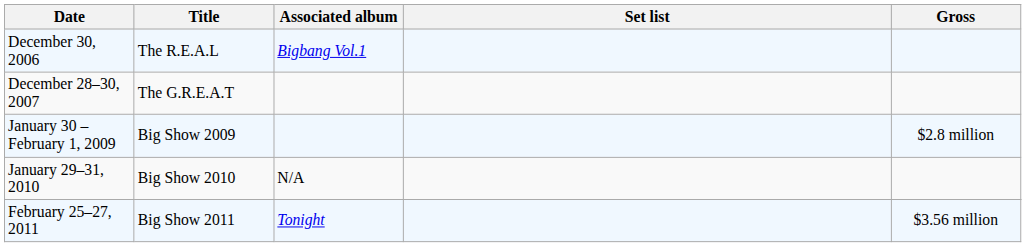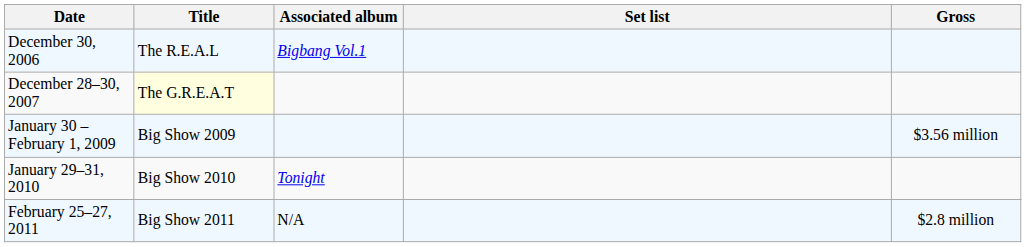December 28–30, 2007 | Title: no background -> lightyellow background
January 30 – February 1, 2009 | Gross: $2.8 million -> $3.56 million
January 29–31, 2010 | Associated album: N/A -> Tonight
February 25–27, 2011 | Associated album: Tonight -> N/A
February 25–27, 2011 | Gross: $3.56 million -> $2.8 million
